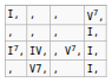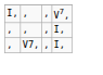- row: I7, | IV, | , V7, | I,
